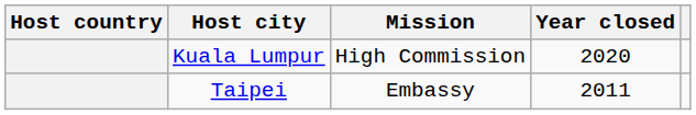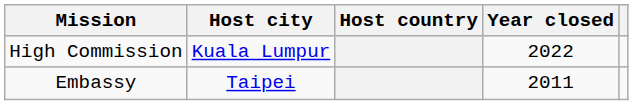columns swapped: Host country <-> Mission
Kuala Lumpur | Year closed: 2020 -> 2022
